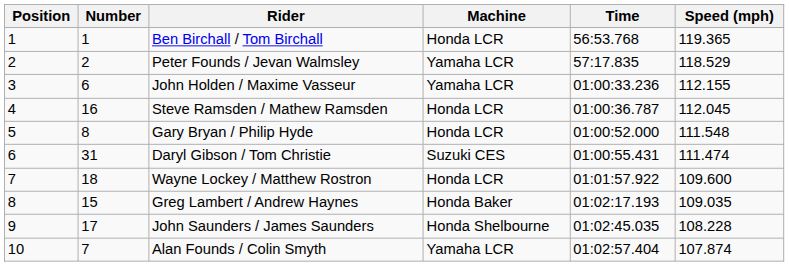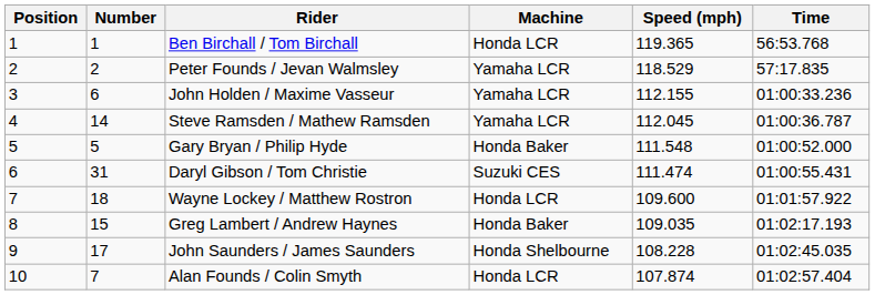columns swapped: Time <-> Speed (mph)
Steve Ramsden / Mathew Ramsden | Number: 16 -> 14
Steve Ramsden / Mathew Ramsden | Machine: Honda LCR -> Yamaha LCR
Gary Bryan / Philip Hyde | Number: 8 -> 5
Gary Bryan / Philip Hyde | Machine: Honda LCR -> Honda Baker
Alan Founds / Colin Smyth | Machine: Yamaha LCR -> Honda LCR
